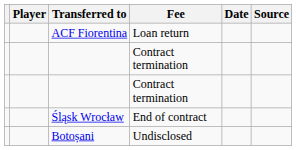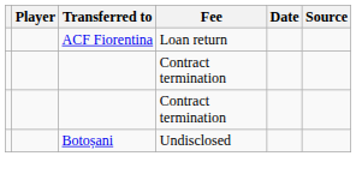- row: Śląsk Wrocław | End of contract
